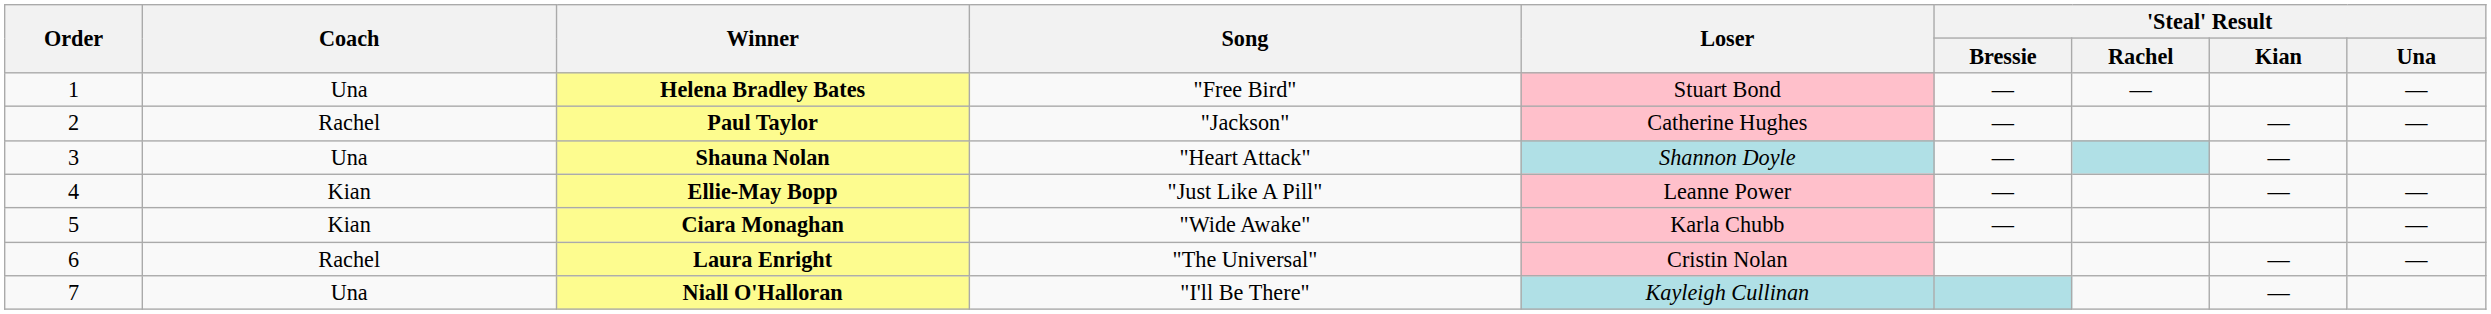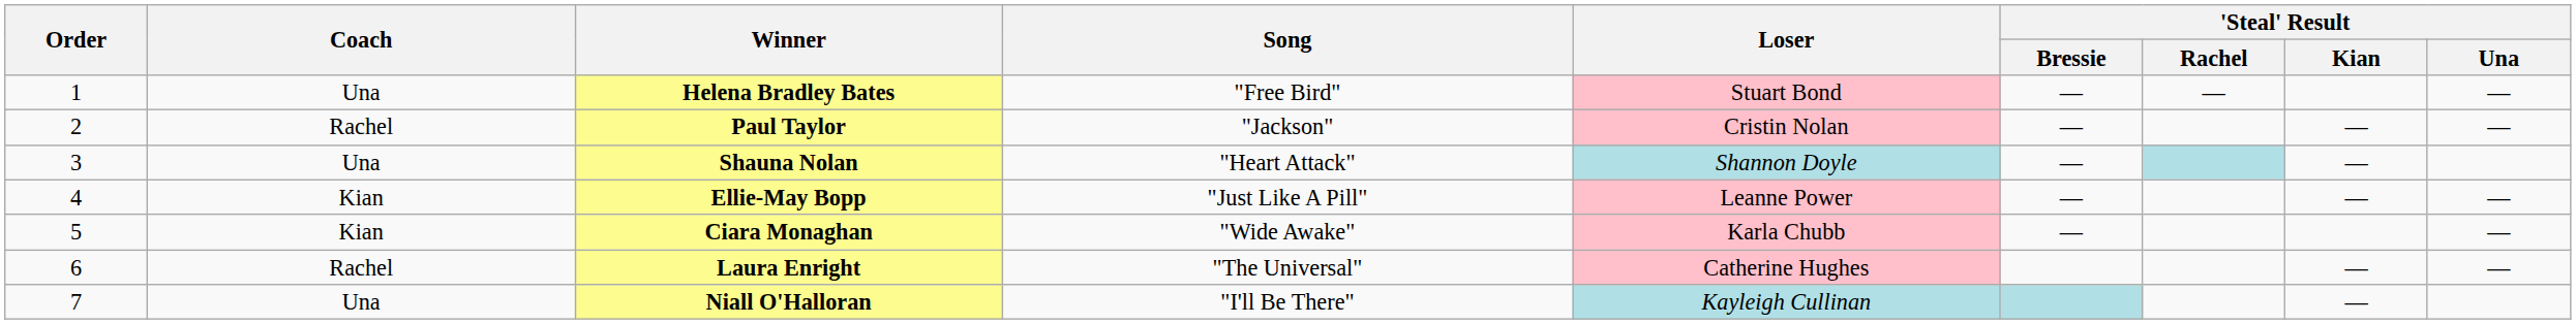Paul Taylor | Loser: Catherine Hughes -> Cristin Nolan
Laura Enright | Loser: Cristin Nolan -> Catherine Hughes
